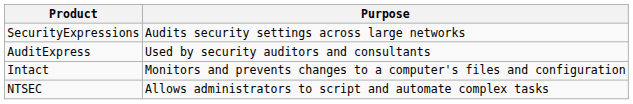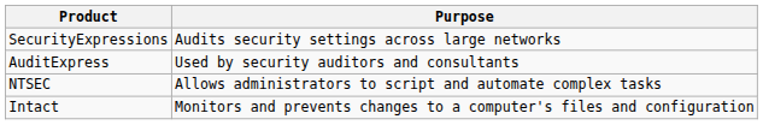rows swapped: NTSEC <-> Intact
